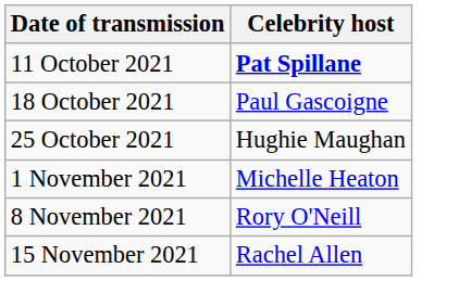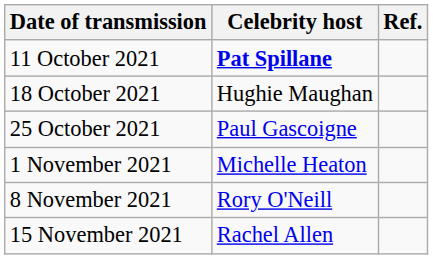+ column: Ref.
18 October 2021 | Celebrity host: Paul Gascoigne -> Hughie Maughan
25 October 2021 | Celebrity host: Hughie Maughan -> Paul Gascoigne
